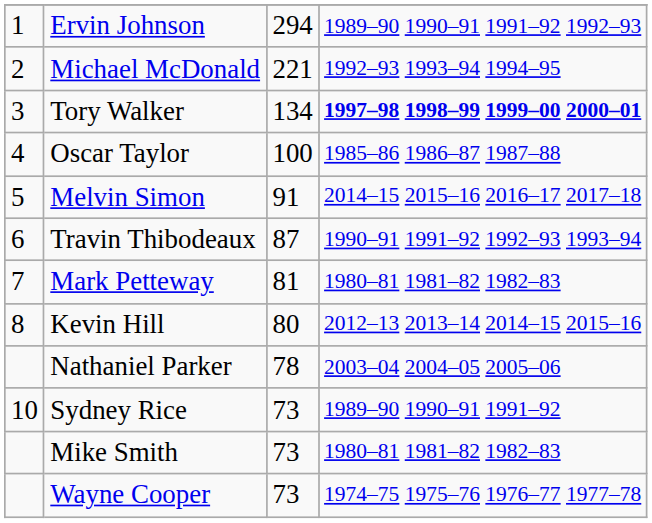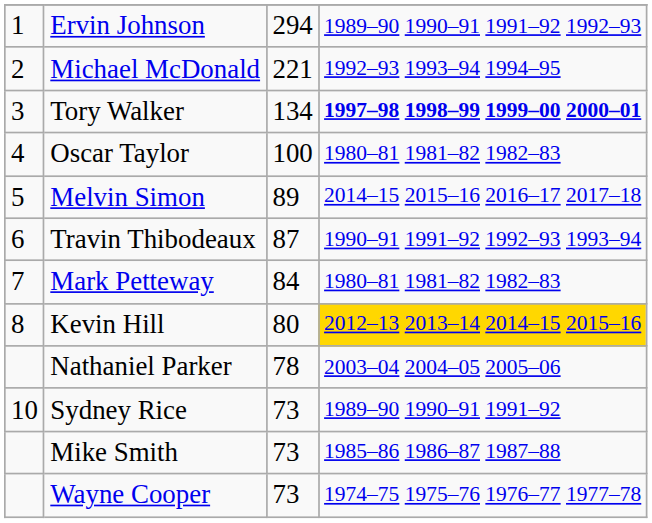Oscar Taylor | column 4: 1985–86 1986–87 1987–88 -> 1980–81 1981–82 1982–83
Melvin Simon | column 3: 91 -> 89
Mark Petteway | column 3: 81 -> 84
Kevin Hill | column 4: no background -> gold background
Mike Smith | column 4: 1980–81 1981–82 1982–83 -> 1985–86 1986–87 1987–88
